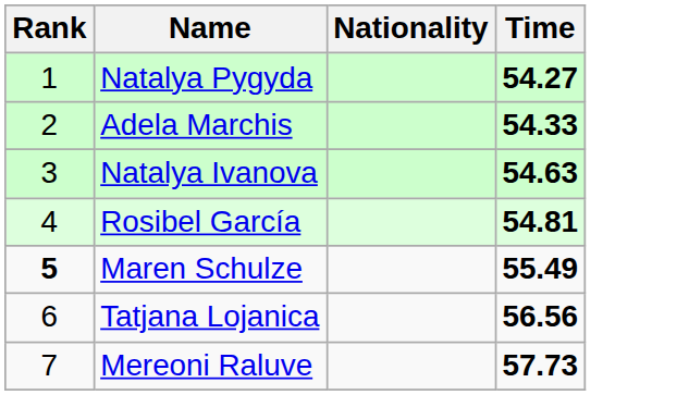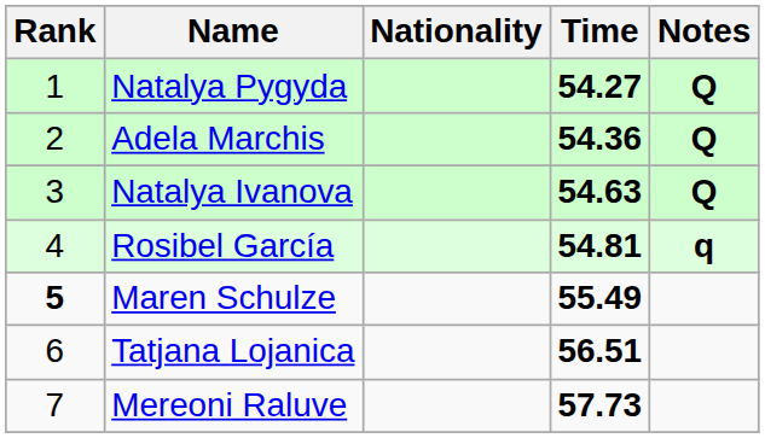+ column: Notes | Q | Q | Q | q
Adela Marchis | Time: 54.33 -> 54.36
Tatjana Lojanica | Time: 56.56 -> 56.51
